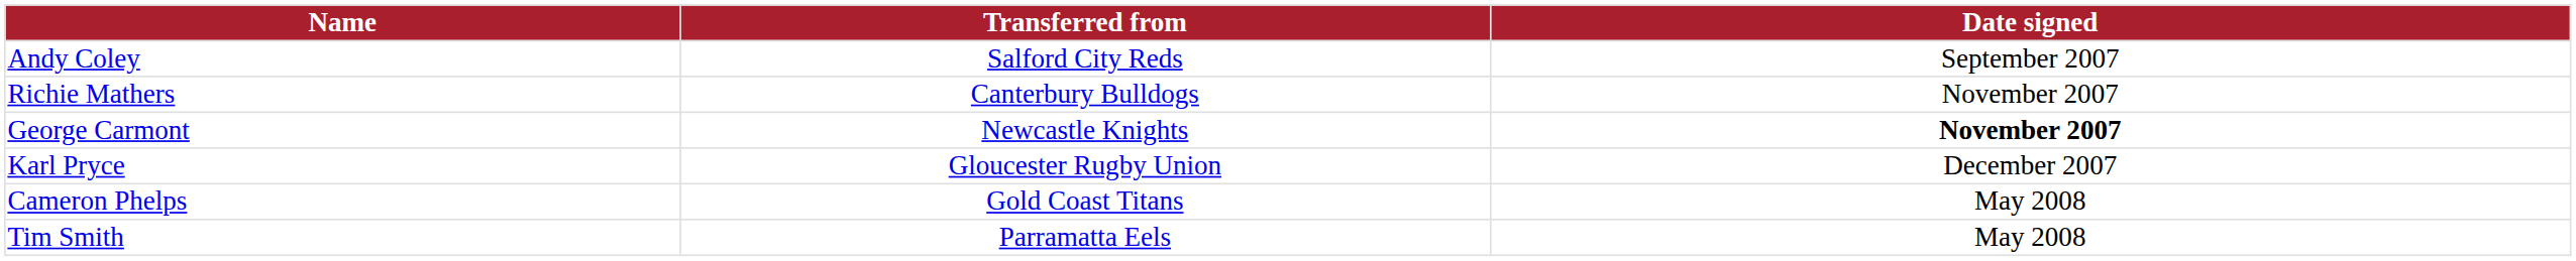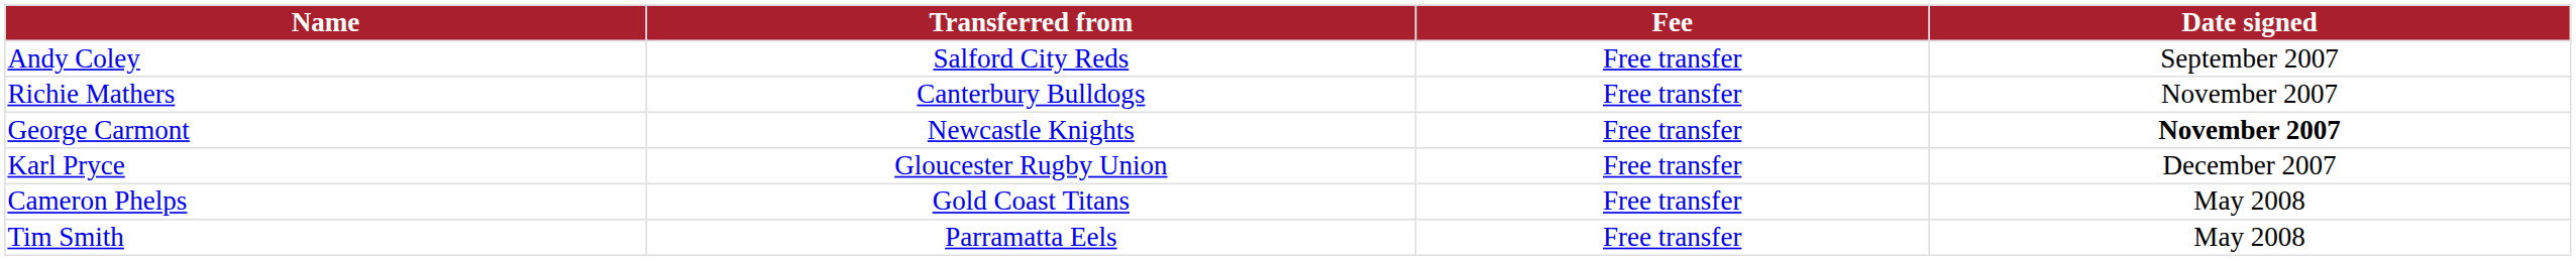+ column: Fee | Free transfer | Free transfer | Free transfer | Free transfer | Free transfer | Free transfer
